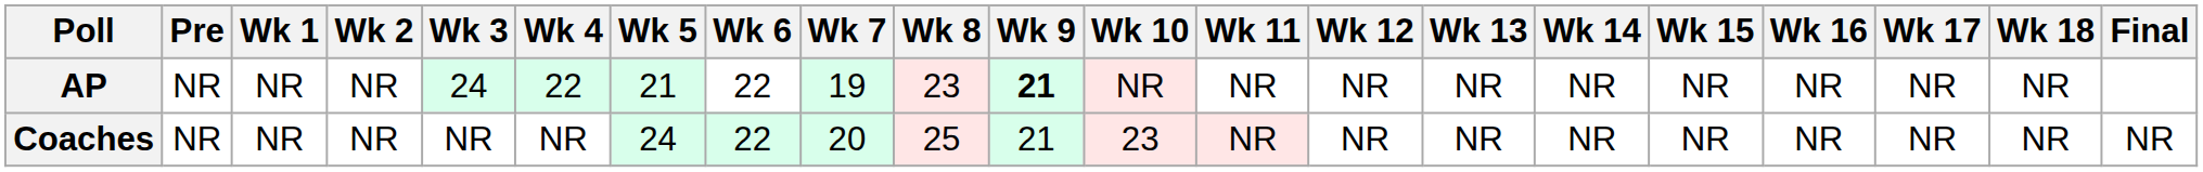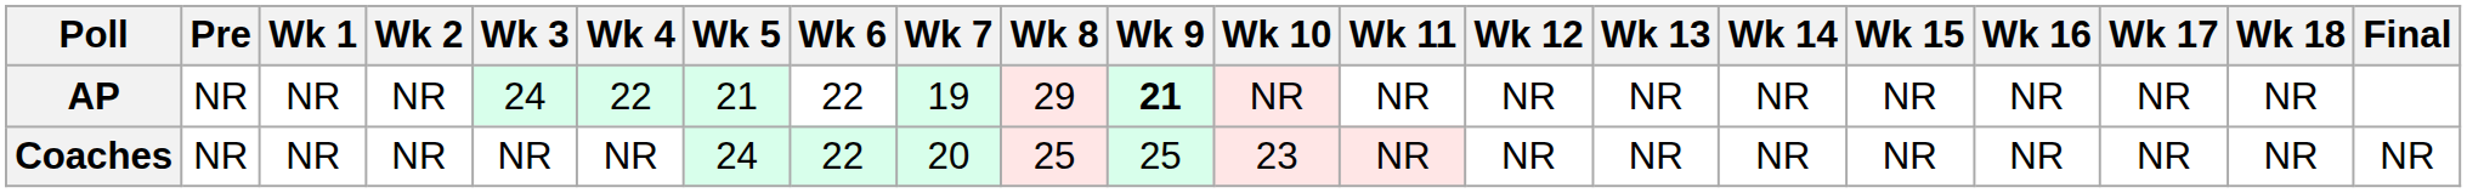AP | Wk 8: 23 -> 29
Coaches | Wk 9: 21 -> 25
